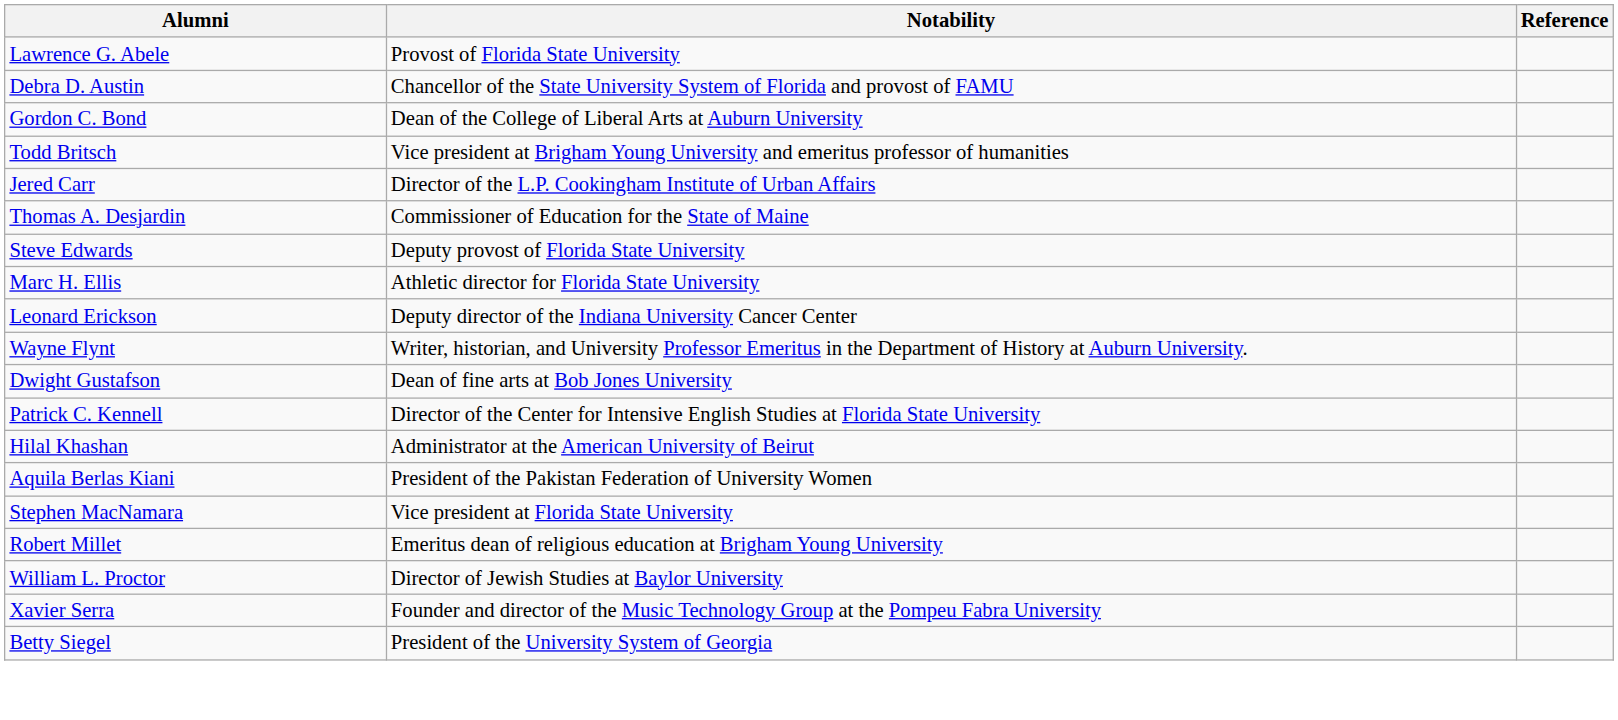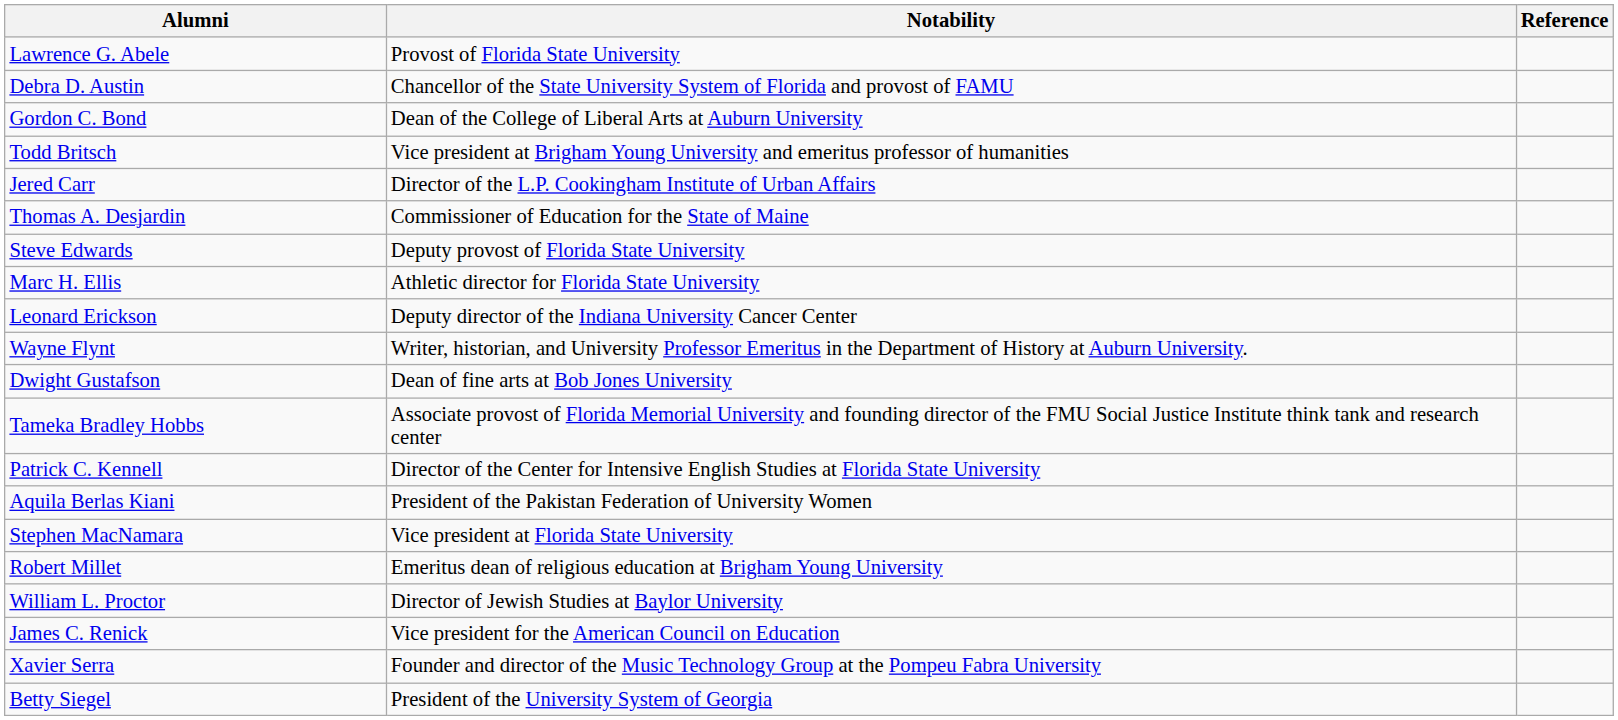+ row: Tameka Bradley Hobbs | Associate provost of Florida Memorial University and founding director of the FMU Social Justice Institute think tank and research center
- row: Hilal Khashan | Administrator at the American University of Beirut
+ row: James C. Renick | Vice president for the American Council on Education
